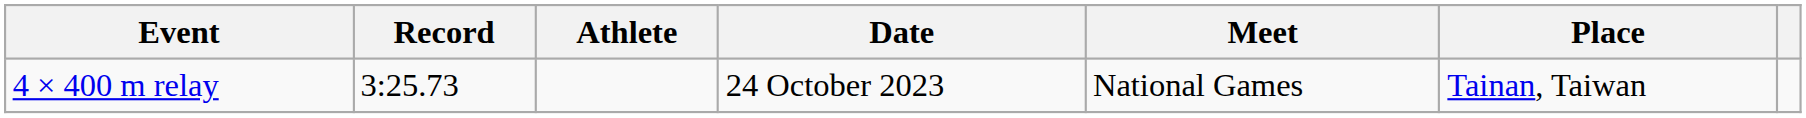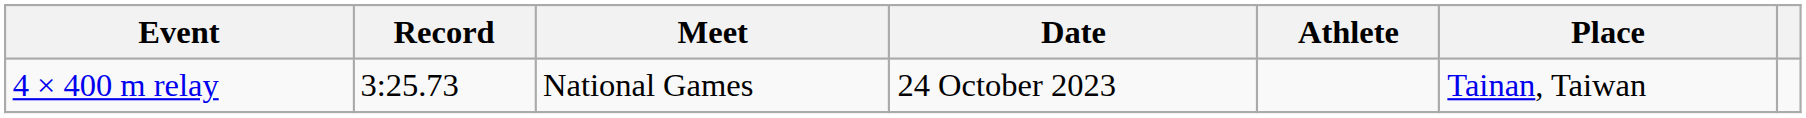columns swapped: Athlete <-> Meet
